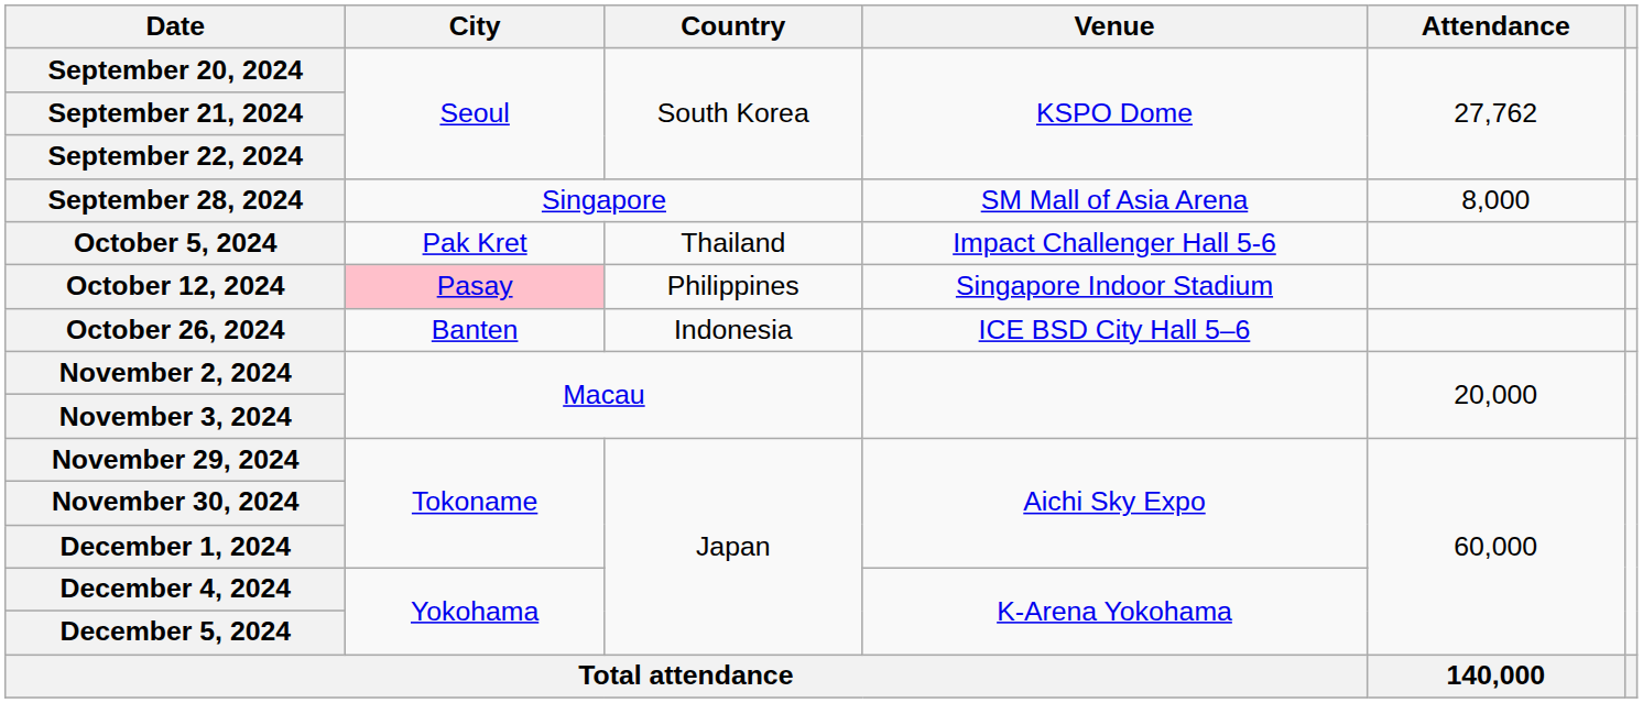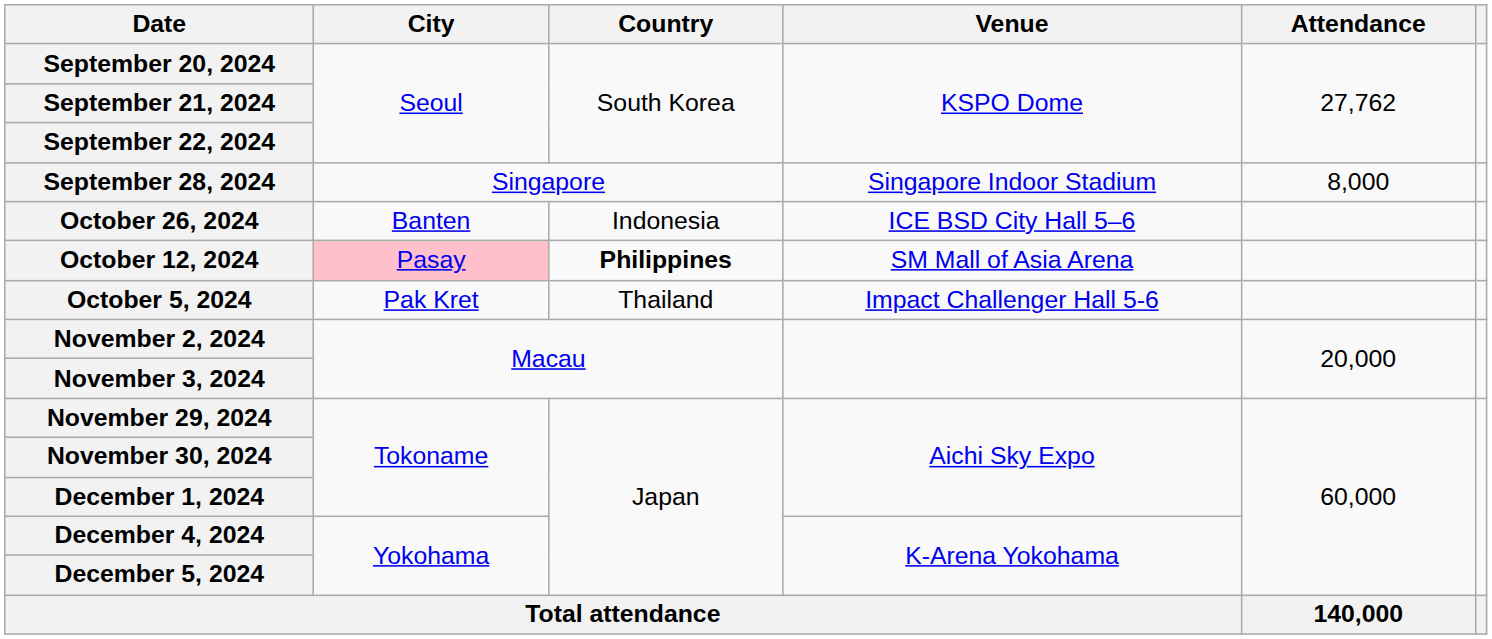September 28, 2024 | Venue: SM Mall of Asia Arena -> Singapore Indoor Stadium
rows swapped: October 5, 2024 <-> October 26, 2024
October 12, 2024 | Country: normal -> bold
October 12, 2024 | Venue: Singapore Indoor Stadium -> SM Mall of Asia Arena
